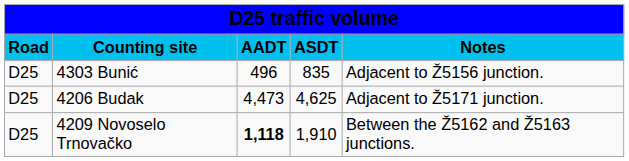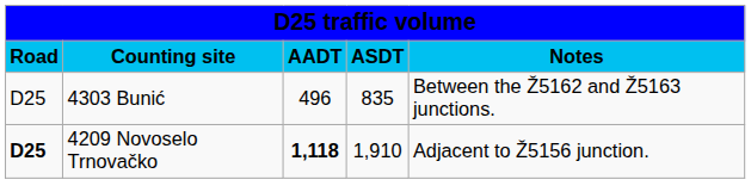4303 Bunić | column 5: Adjacent to Ž5156 junction. -> Between the Ž5162 and Ž5163 junctions.
- row: D25 | 4206 Budak | 4,473 | 4,625 | Adjacent to Ž5171 junction.
4209 Novoselo Trnovačko | column 1: normal -> bold
4209 Novoselo Trnovačko | column 5: Between the Ž5162 and Ž5163 junctions. -> Adjacent to Ž5156 junction.
